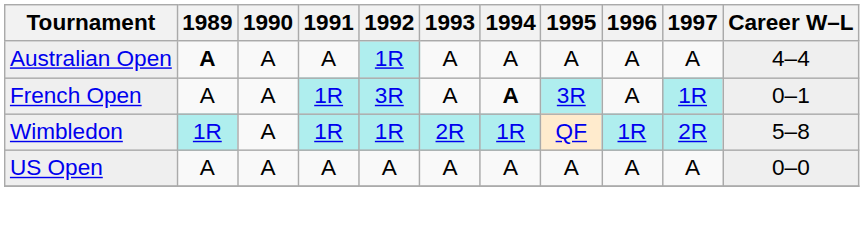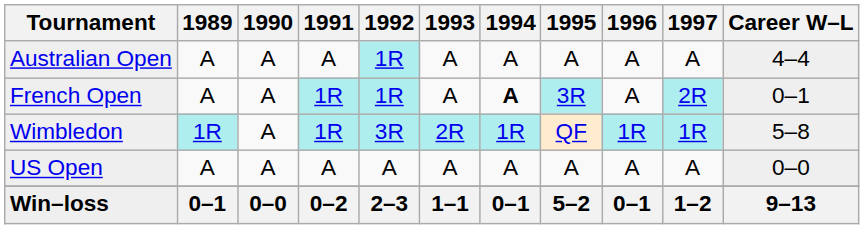Australian Open | 1989: bold -> normal
French Open | 1992: 3R -> 1R
French Open | 1997: 1R -> 2R
Wimbledon | 1992: 1R -> 3R
Wimbledon | 1997: 2R -> 1R
+ row: Win–loss | 0–1 | 0–0 | 0–2 | 2–3 | 1–1 | 0–1 | 5–2 | 0–1 | 1–2 | 9–13
